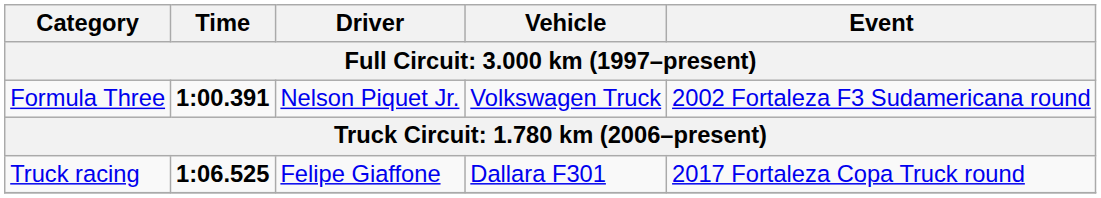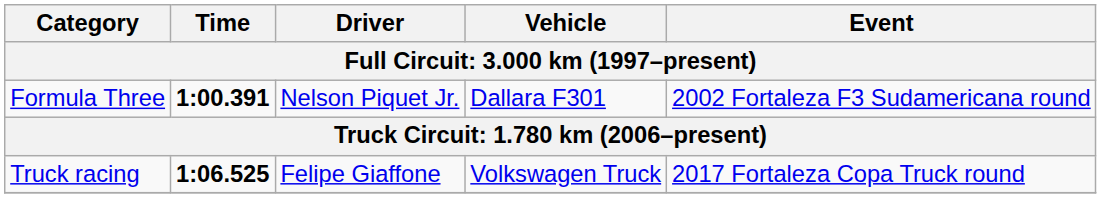Formula Three | Vehicle: Volkswagen Truck -> Dallara F301
Truck racing | Vehicle: Dallara F301 -> Volkswagen Truck
